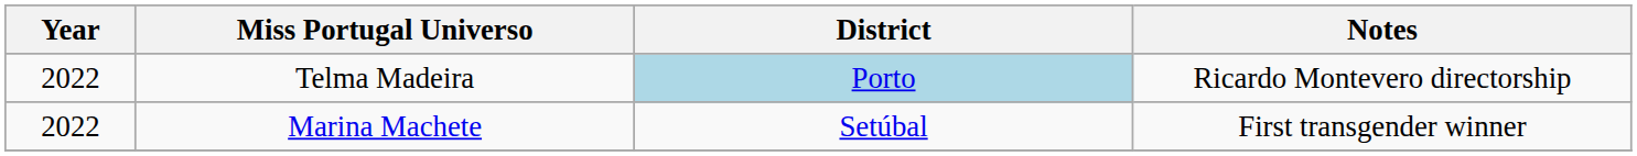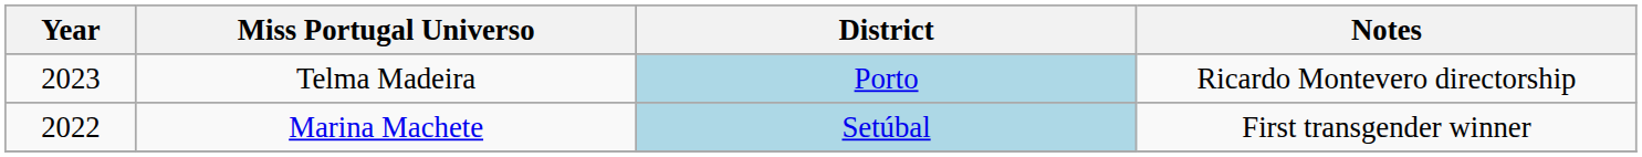Telma Madeira | Year: 2022 -> 2023
Marina Machete | District: no background -> lightblue background
